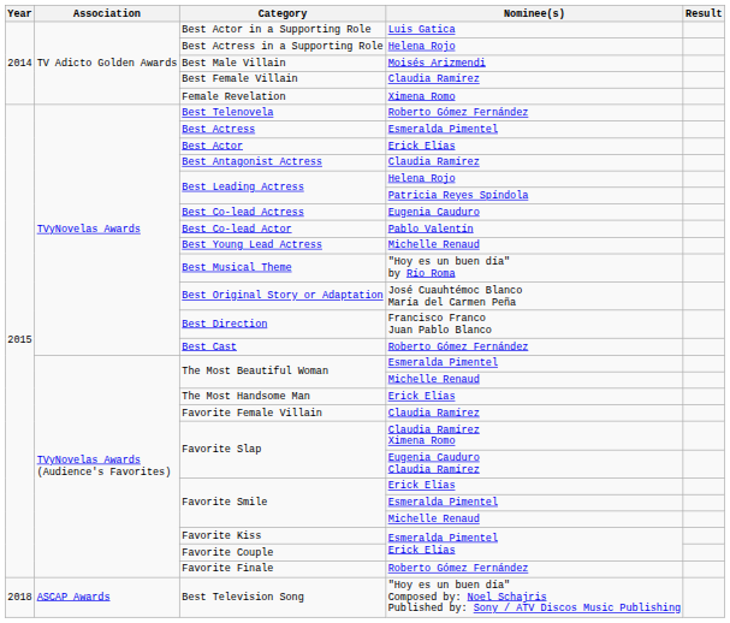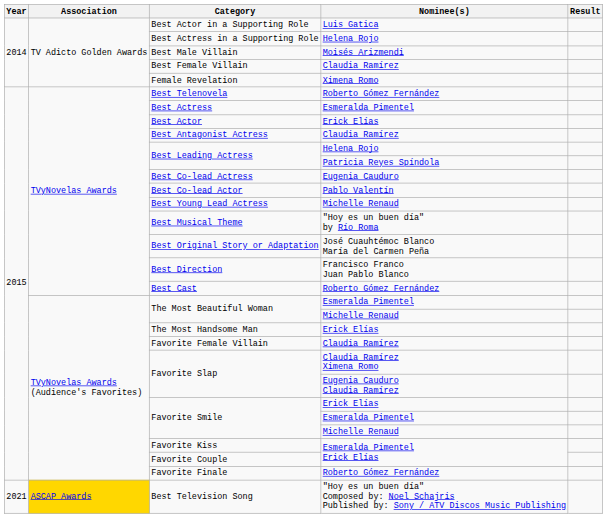Best Television Song | Year: 2018 -> 2021
Best Television Song | Association: no background -> gold background
